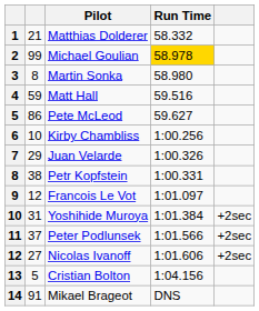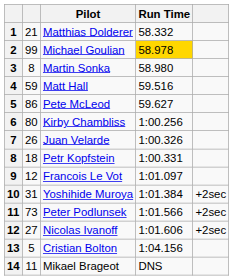Kirby Chambliss | column 2: 10 -> 80
Juan Velarde | column 2: 29 -> 26
Petr Kopfstein | column 2: 38 -> 18
Peter Podlunsek | column 2: 37 -> 73
Mikael Brageot | column 2: 91 -> 11
